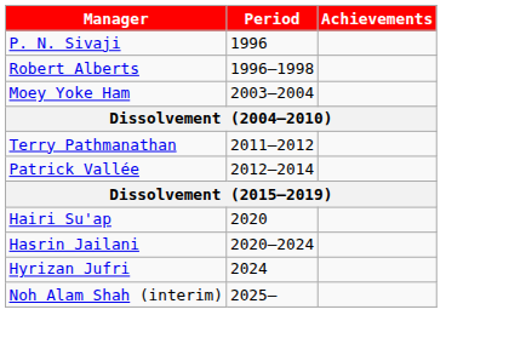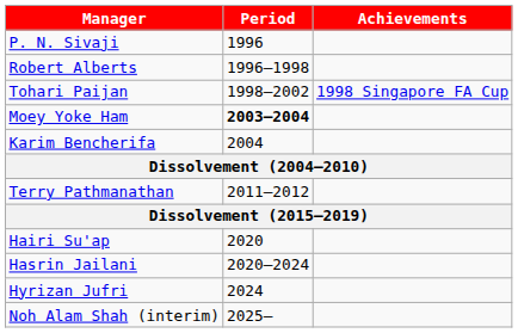+ row: Tohari Paijan | 1998–2002 | 1998 Singapore FA Cup
Moey Yoke Ham | Period: normal -> bold
+ row: Karim Bencherifa | 2004
- row: Patrick Vallée | 2012–2014
